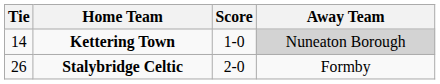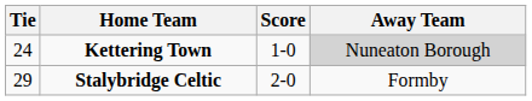Kettering Town | Tie: 14 -> 24
Stalybridge Celtic | Tie: 26 -> 29
